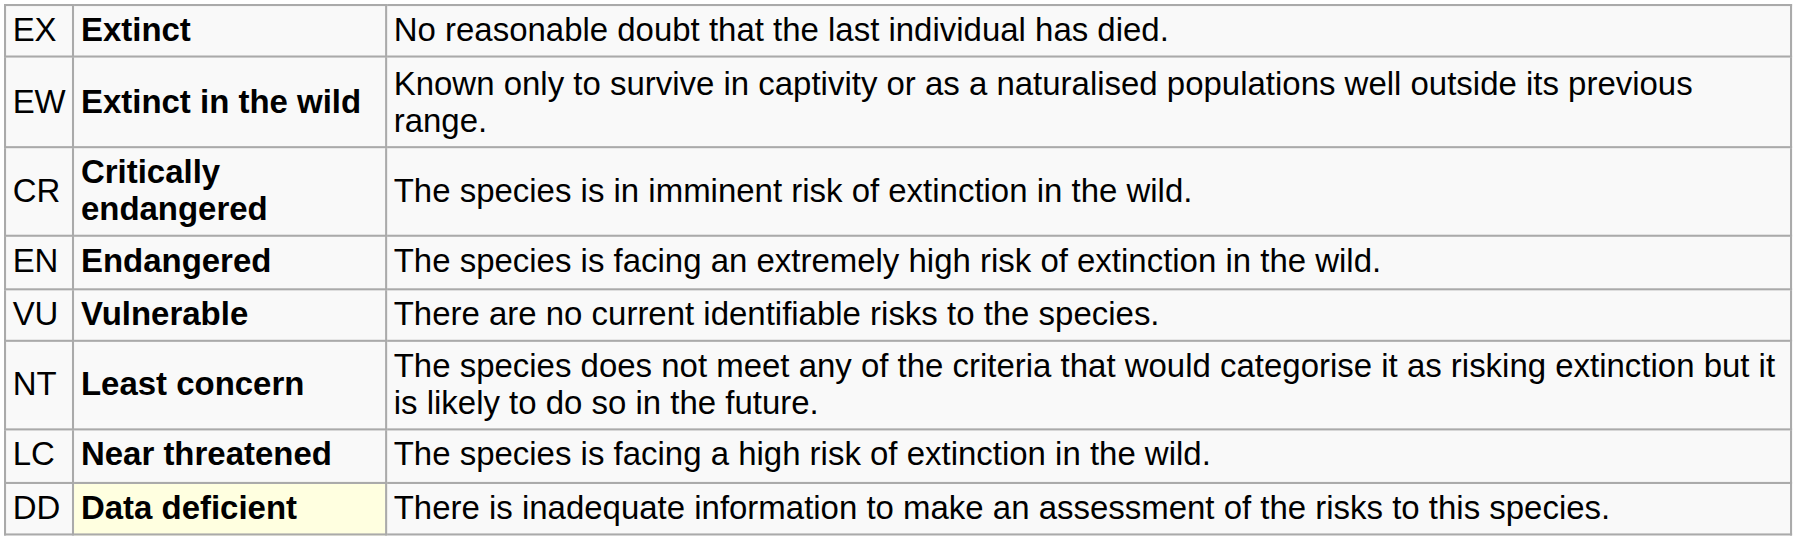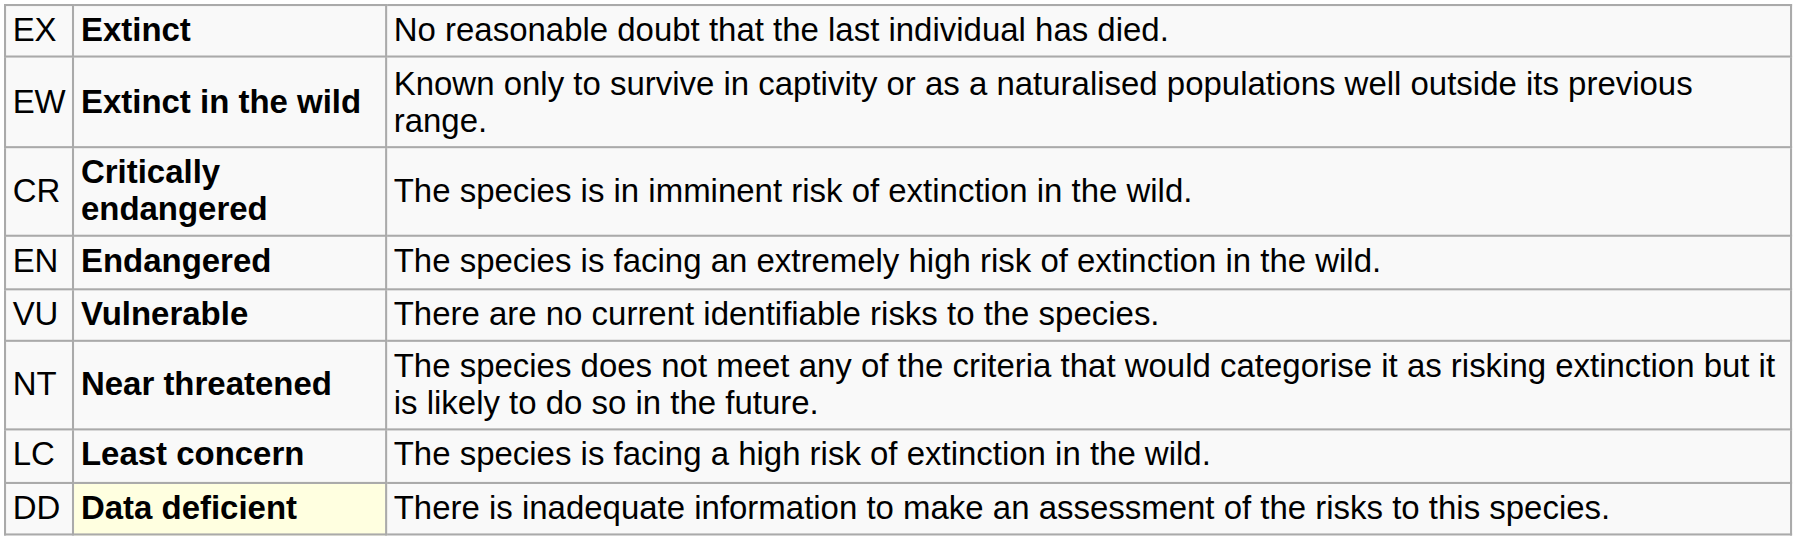NT | column 2: Least concern -> Near threatened
LC | column 2: Near threatened -> Least concern
